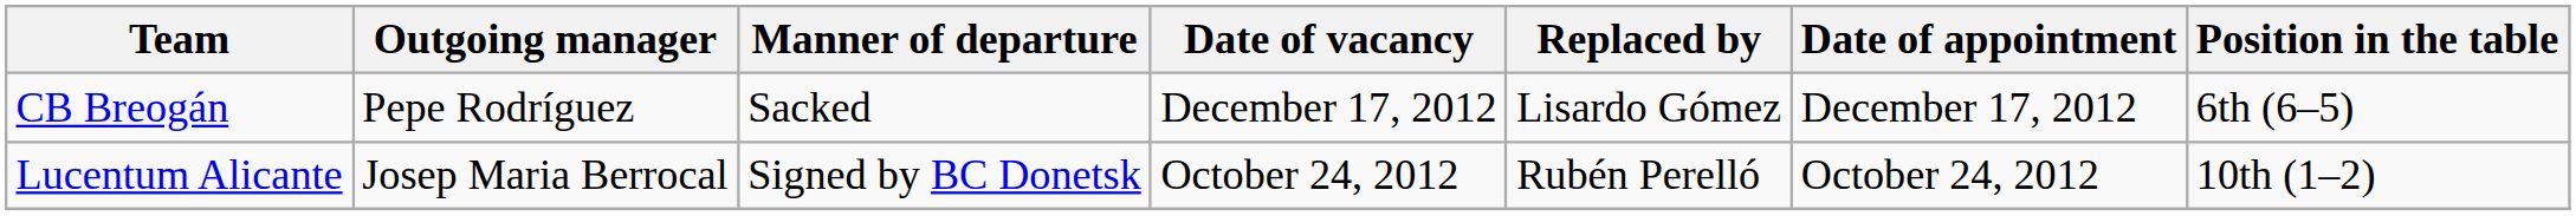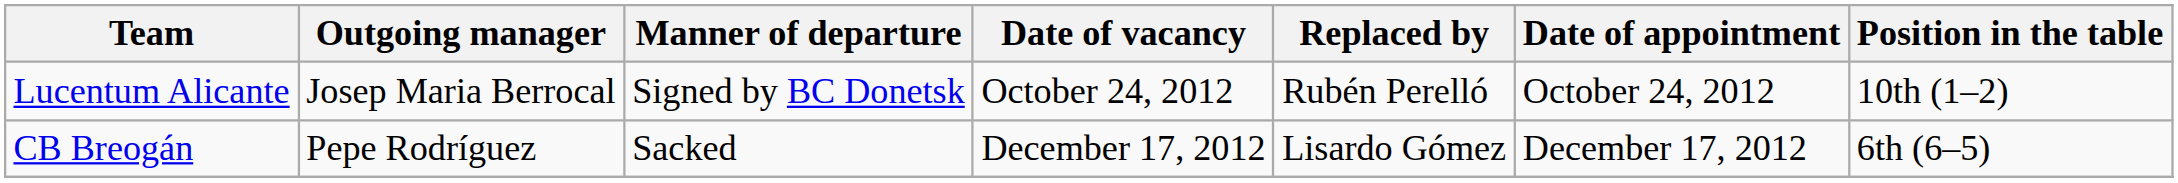rows swapped: Lucentum Alicante <-> CB Breogán
